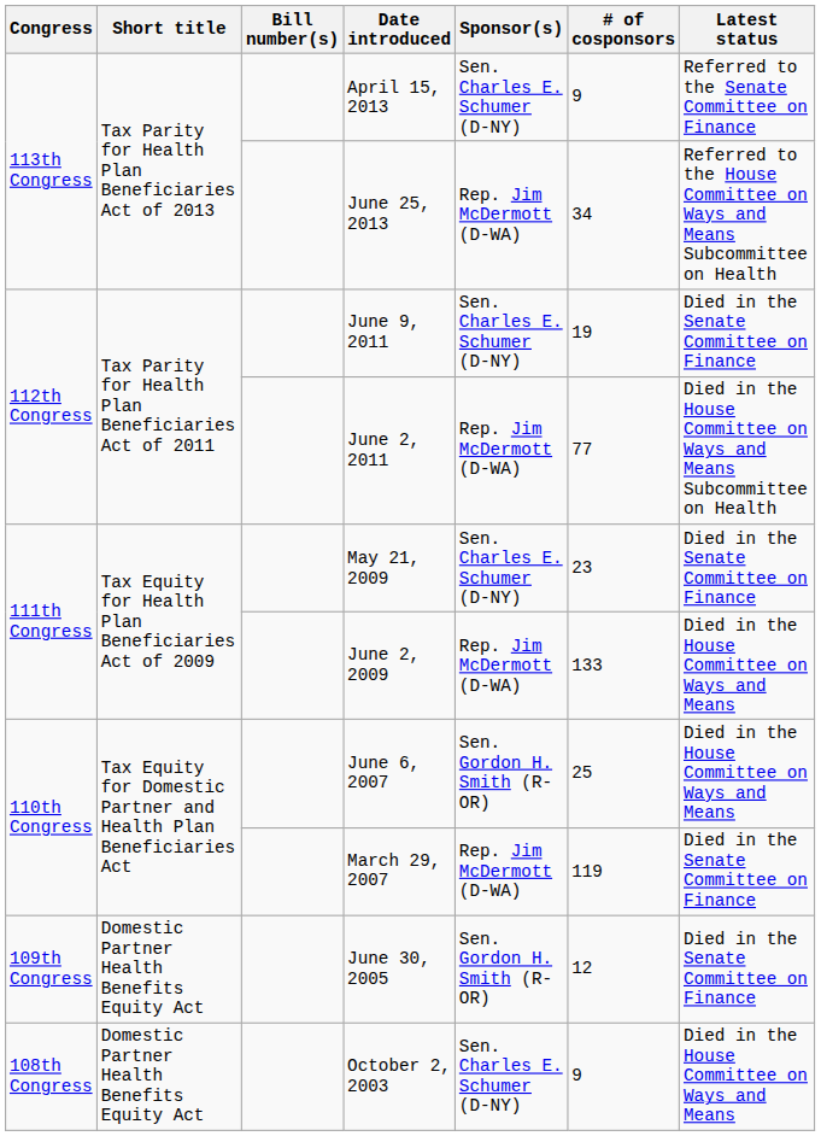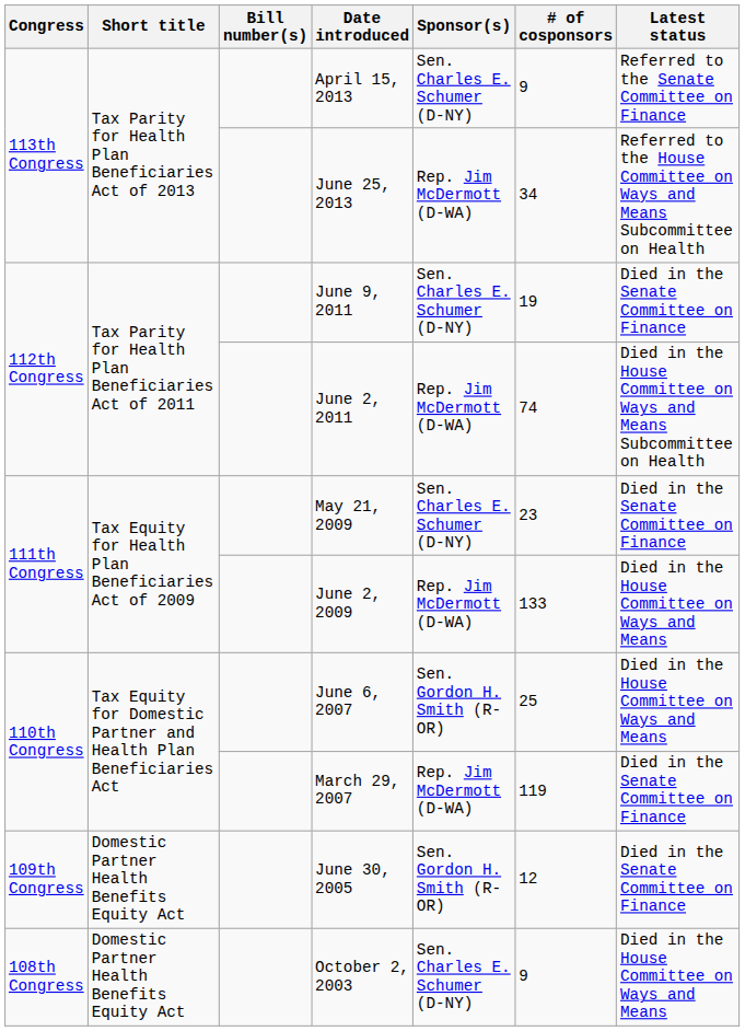June 2, 2011 | # of cosponsors: 77 -> 74
